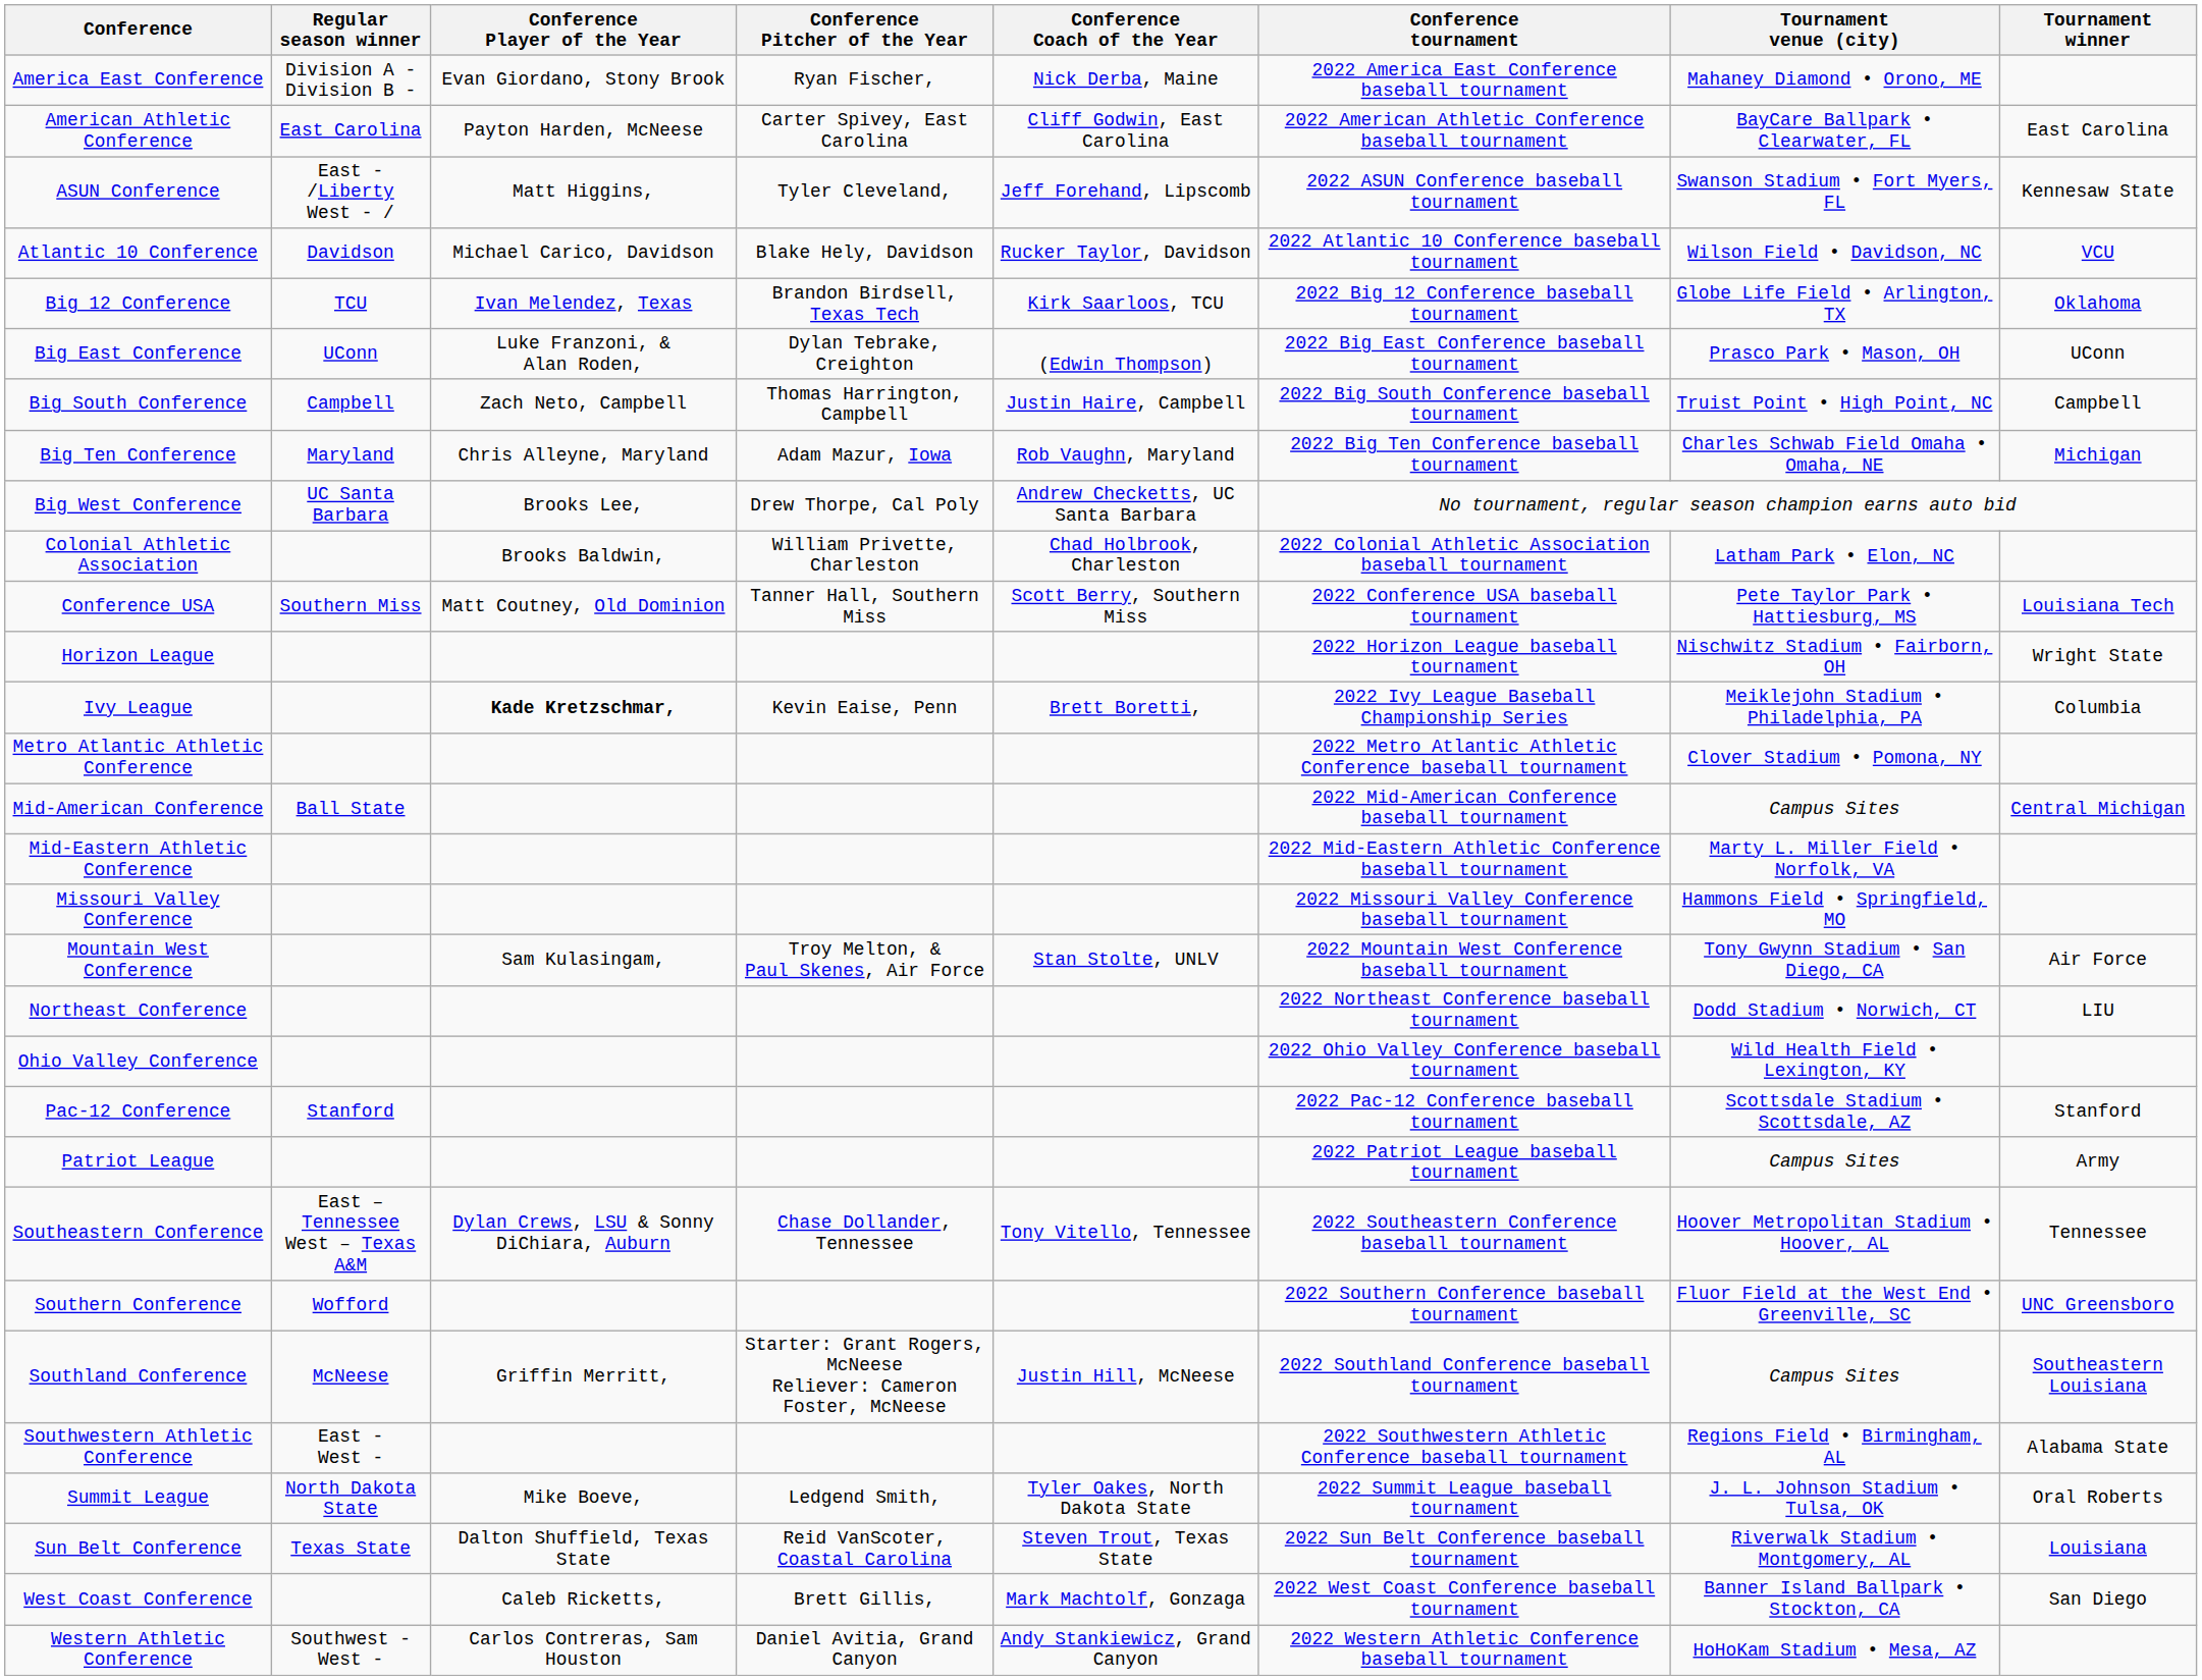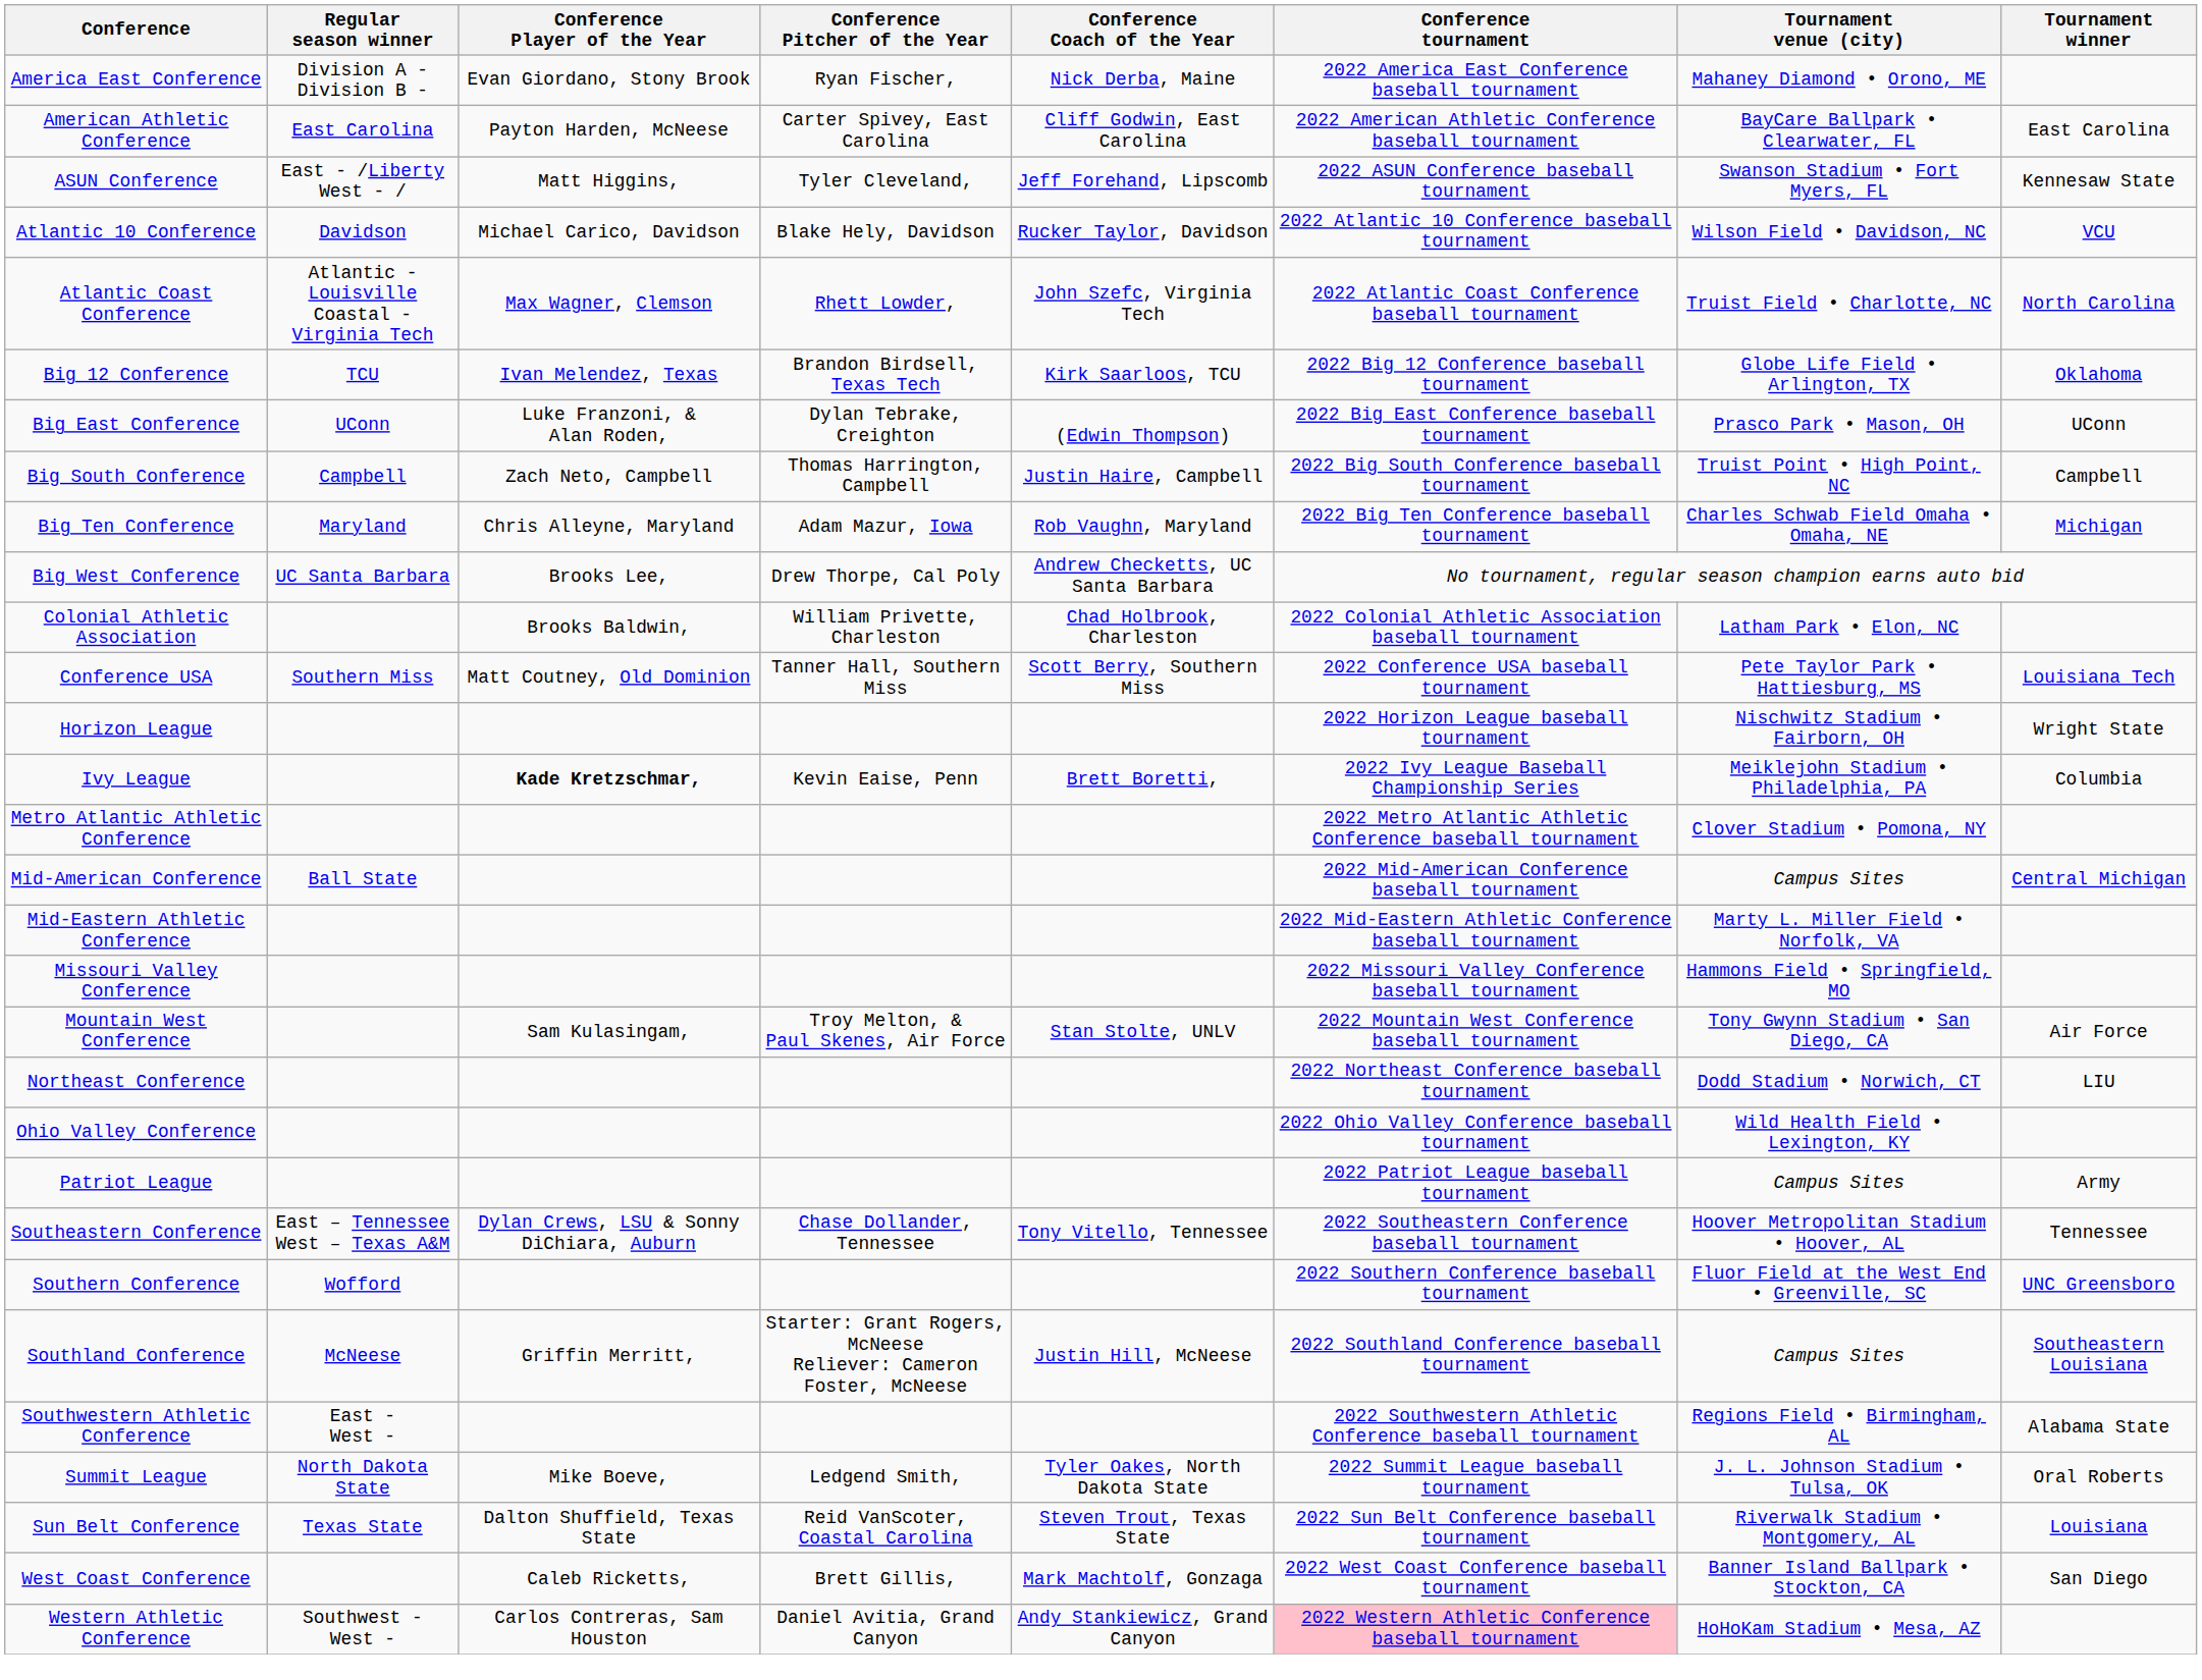+ row: Atlantic Coast Conference | Atlantic - Louisville Coastal - Virginia Tech | Max Wagner, Clemson | Rhett Lowder, | John Szefc, Virginia Tech | 2022 Atlantic Coast Conference baseball tournament | Truist Field • Charlotte, NC | North Carolina
- row: Pac-12 Conference | Stanford | 2022 Pac-12 Conference baseball tournament | Scottsdale Stadium • Scottsdale, AZ | Stanford
Western Athletic Conference | Conference tournament: no background -> pink background
